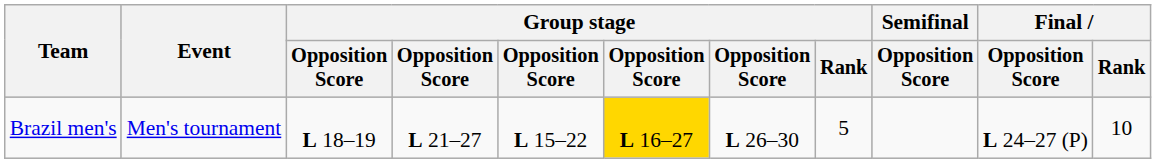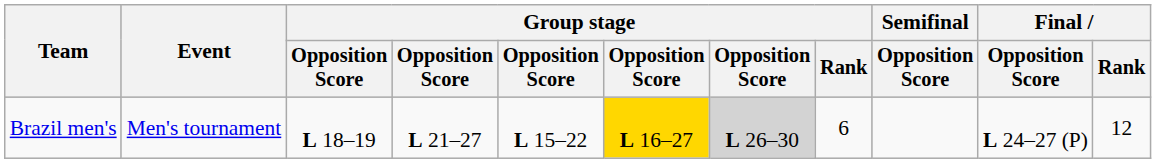Brazil men's | column 7: no background -> lightgrey background
Brazil men's | Group stage / Rank: 5 -> 6
Brazil men's | Final / Rank: 10 -> 12
